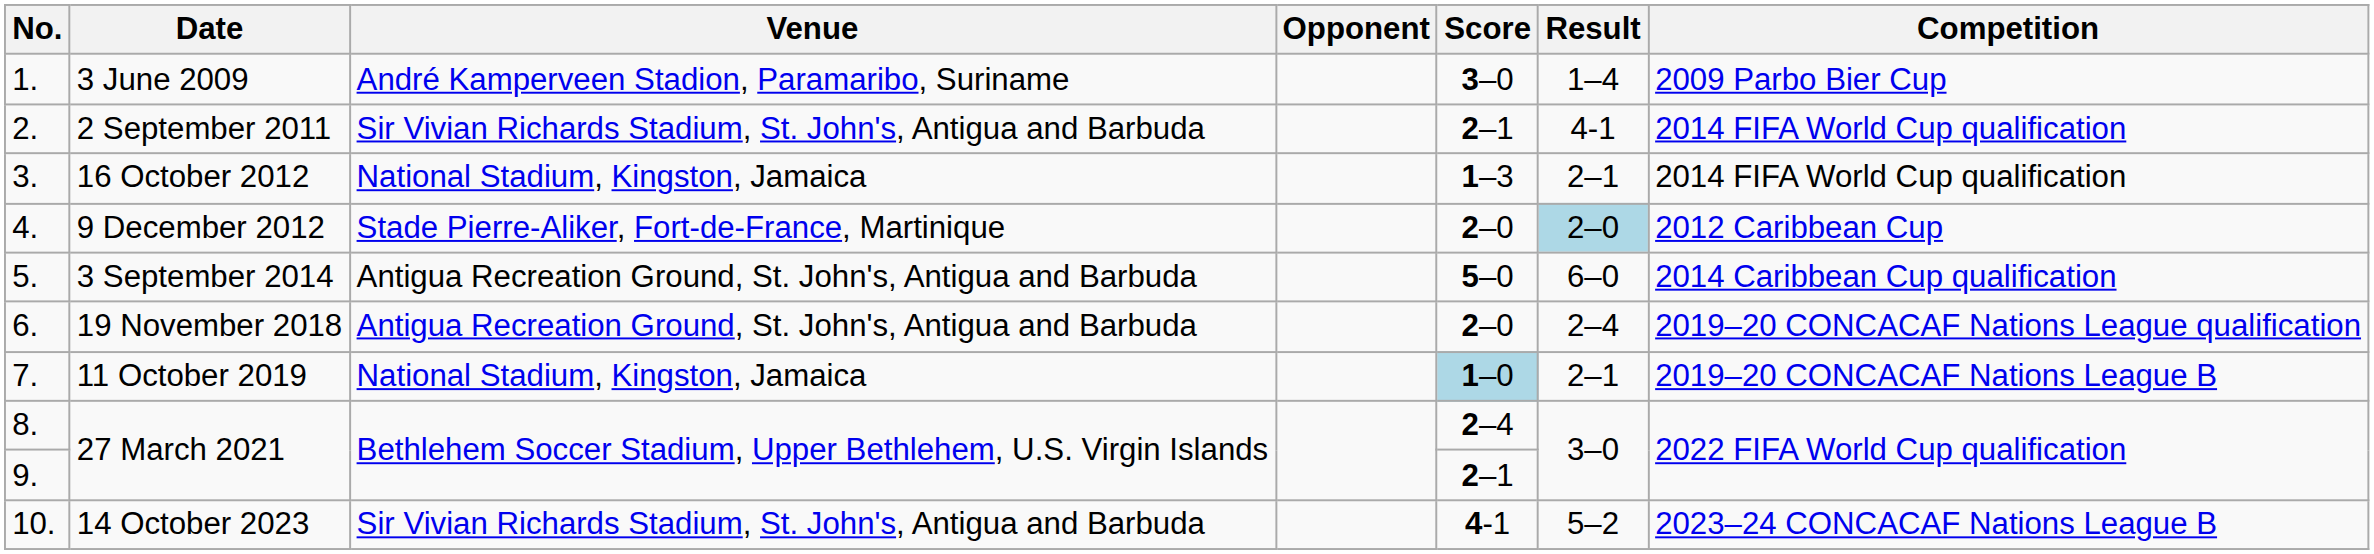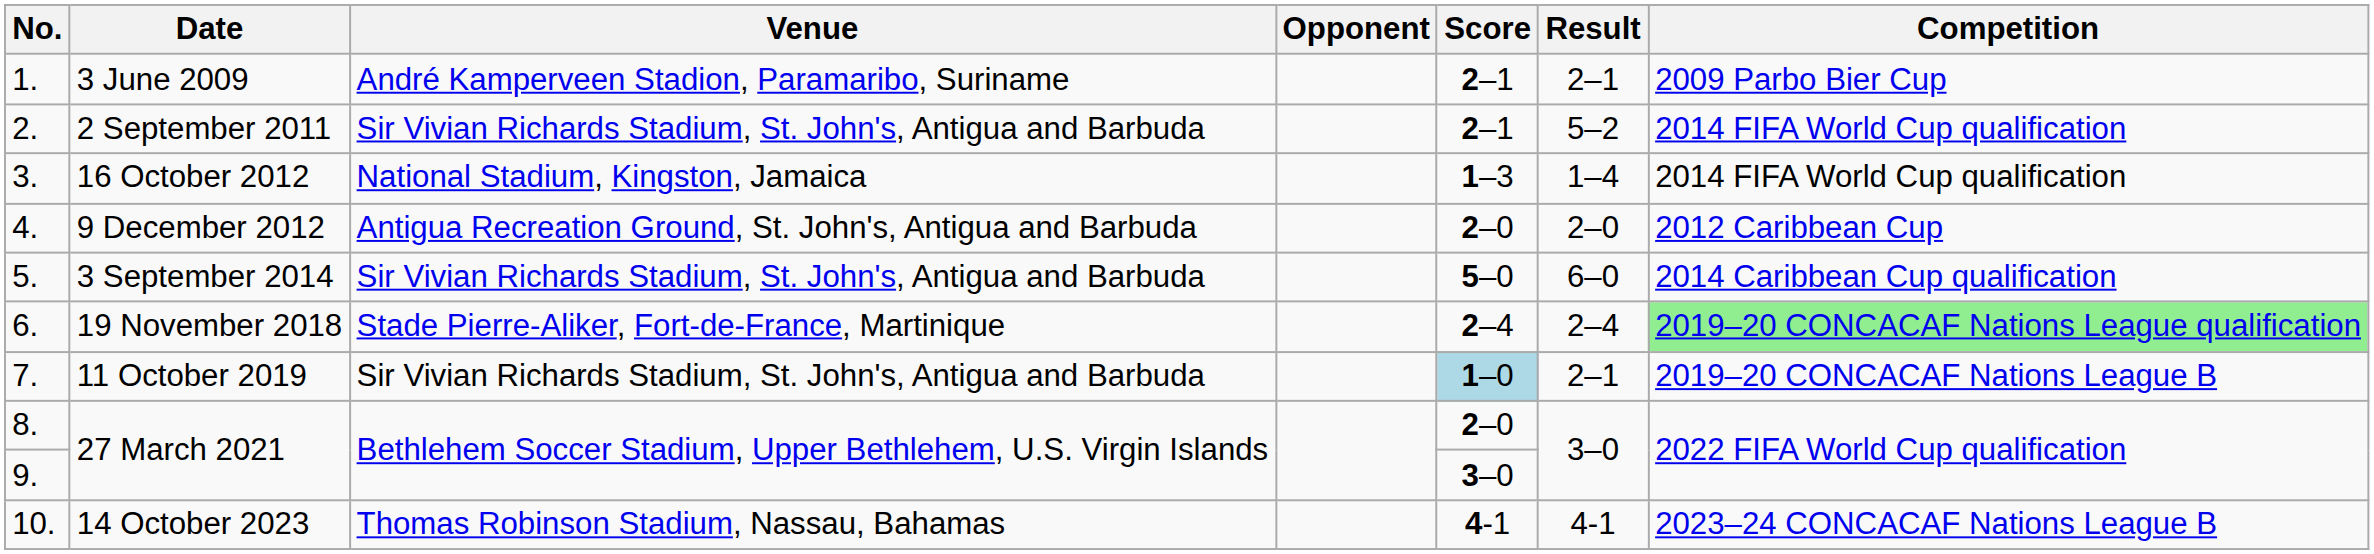3 June 2009 | Score: 3–0 -> 2–1
3 June 2009 | Result: 1–4 -> 2–1
2 September 2011 | Result: 4-1 -> 5–2
16 October 2012 | Result: 2–1 -> 1–4
9 December 2012 | Venue: Stade Pierre-Aliker, Fort-de-France, Martinique -> Antigua Recreation Ground, St. John's, Antigua and Barbuda
9 December 2012 | Result: lightblue background -> no background
3 September 2014 | Venue: Antigua Recreation Ground, St. John's, Antigua and Barbuda -> Sir Vivian Richards Stadium, St. John's, Antigua and Barbuda
19 November 2018 | Venue: Antigua Recreation Ground, St. John's, Antigua and Barbuda -> Stade Pierre-Aliker, Fort-de-France, Martinique
19 November 2018 | Score: 2–0 -> 2–4
19 November 2018 | Competition: no background -> lightgreen background
11 October 2019 | Venue: National Stadium, Kingston, Jamaica -> Sir Vivian Richards Stadium, St. John's, Antigua and Barbuda
8. / 27 March 2021 | Score: 2–4 -> 2–0
9. / 27 March 2021 | Score: 2–1 -> 3–0
14 October 2023 | Venue: Sir Vivian Richards Stadium, St. John's, Antigua and Barbuda -> Thomas Robinson Stadium, Nassau, Bahamas
14 October 2023 | Result: 5–2 -> 4-1
